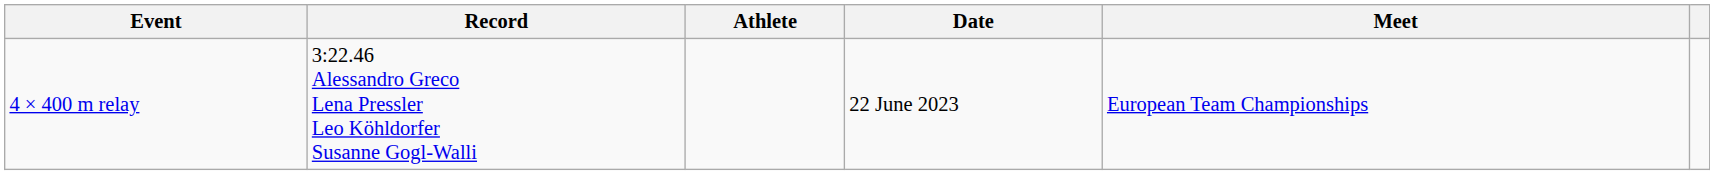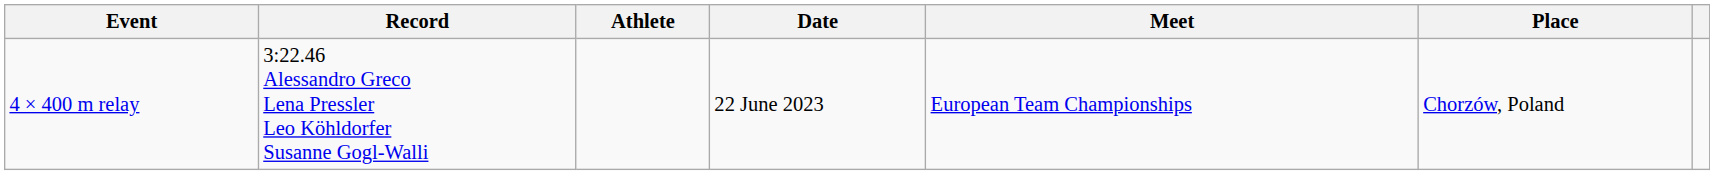+ column: Place | Chorzów, Poland
